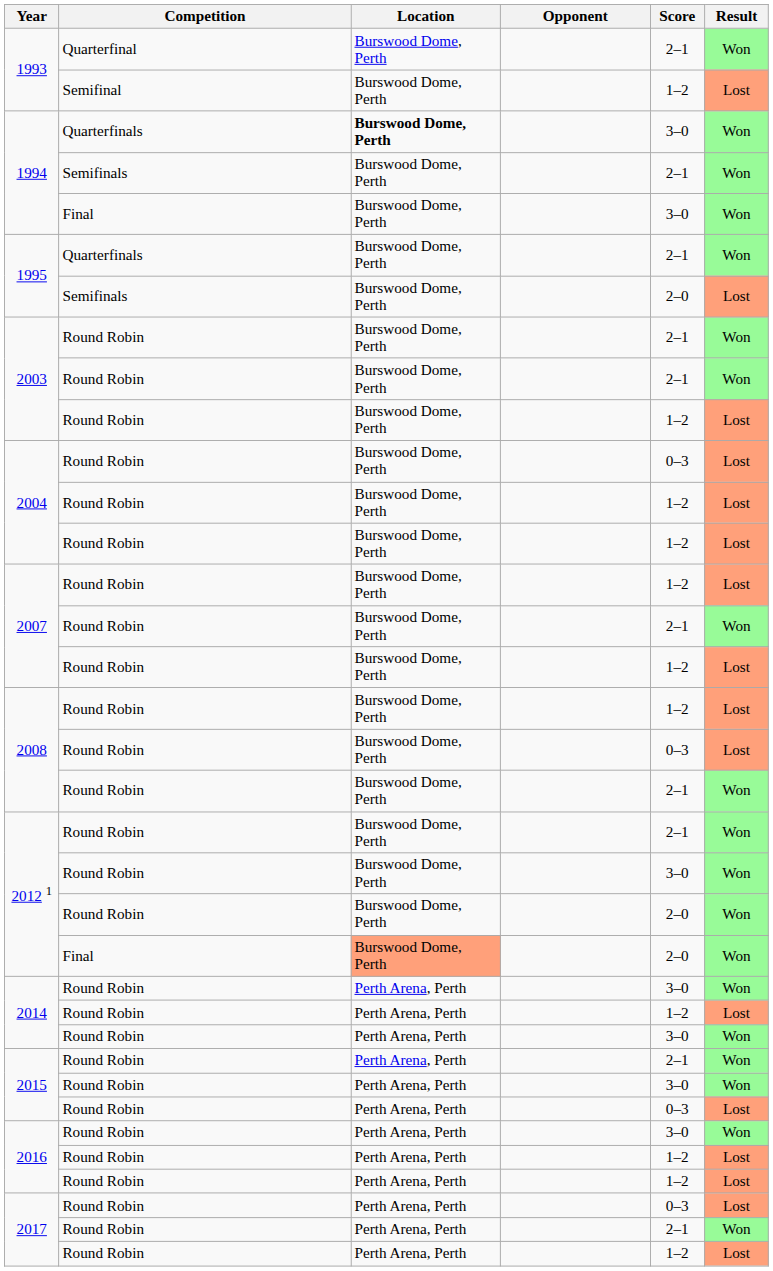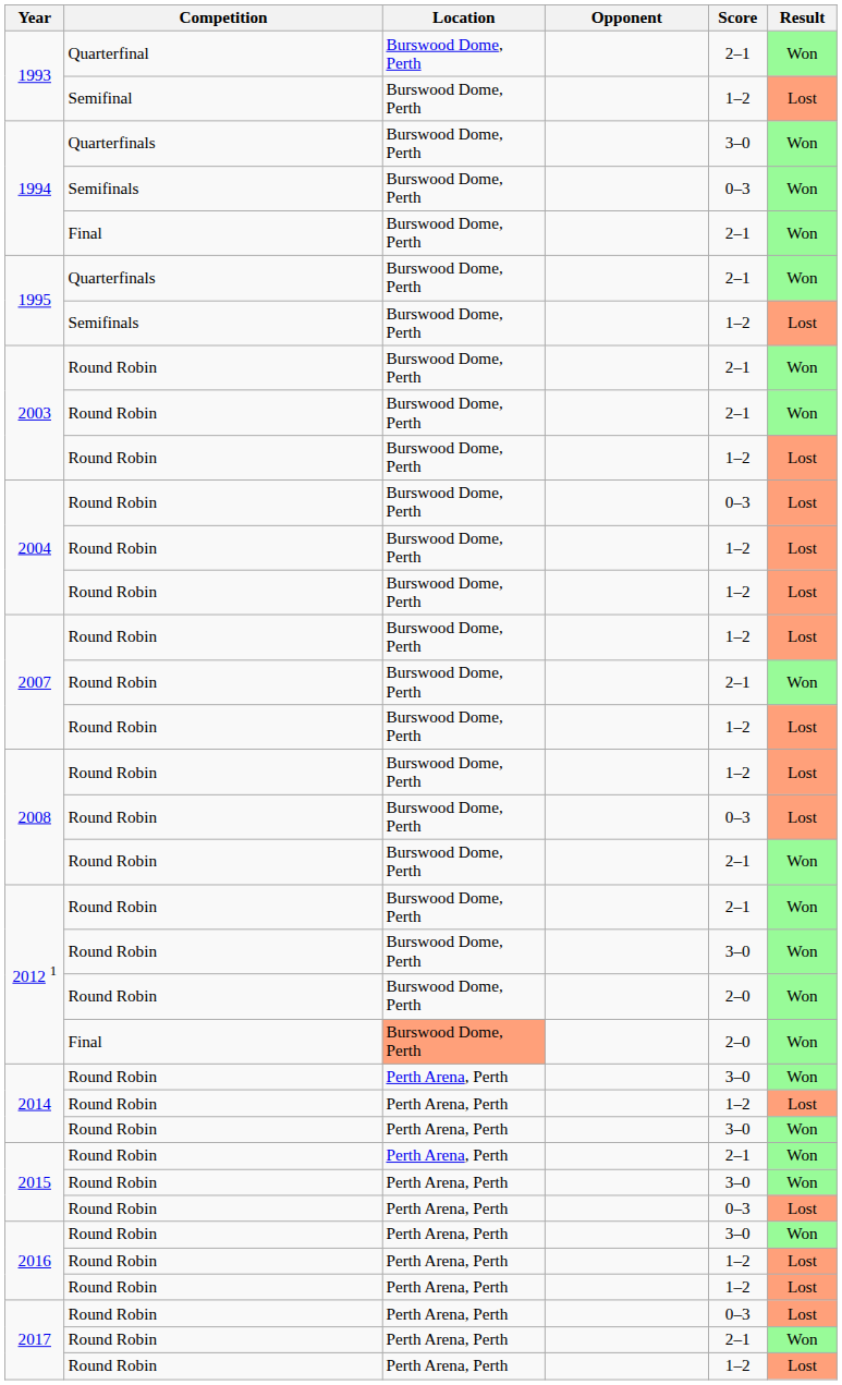1994 / Quarterfinals | Location: bold -> normal
1994 / Semifinals | Score: 2–1 -> 0–3
1994 / Final | Score: 3–0 -> 2–1
1995 / Semifinals | Score: 2–0 -> 1–2
